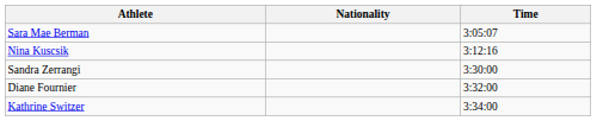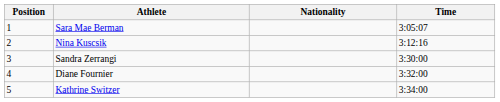+ column: Position | 1 | 2 | 3 | 4 | 5
